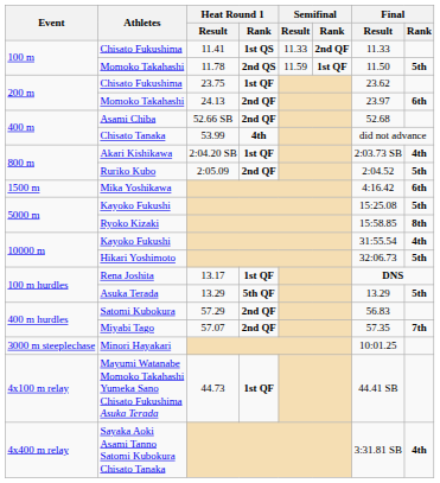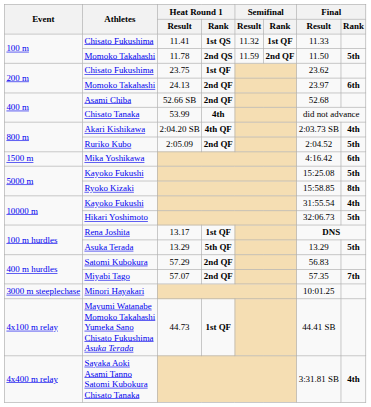100 m / Chisato Fukushima | Semifinal / Result: 11.33 -> 11.32
100 m / Chisato Fukushima | Semifinal / Rank: 2nd QF -> 1st QF
100 m / Momoko Takahashi | Semifinal / Rank: 1st QF -> 2nd QF
Akari Kishikawa | Heat Round 1 / Rank: 1st QF -> 4th QF
